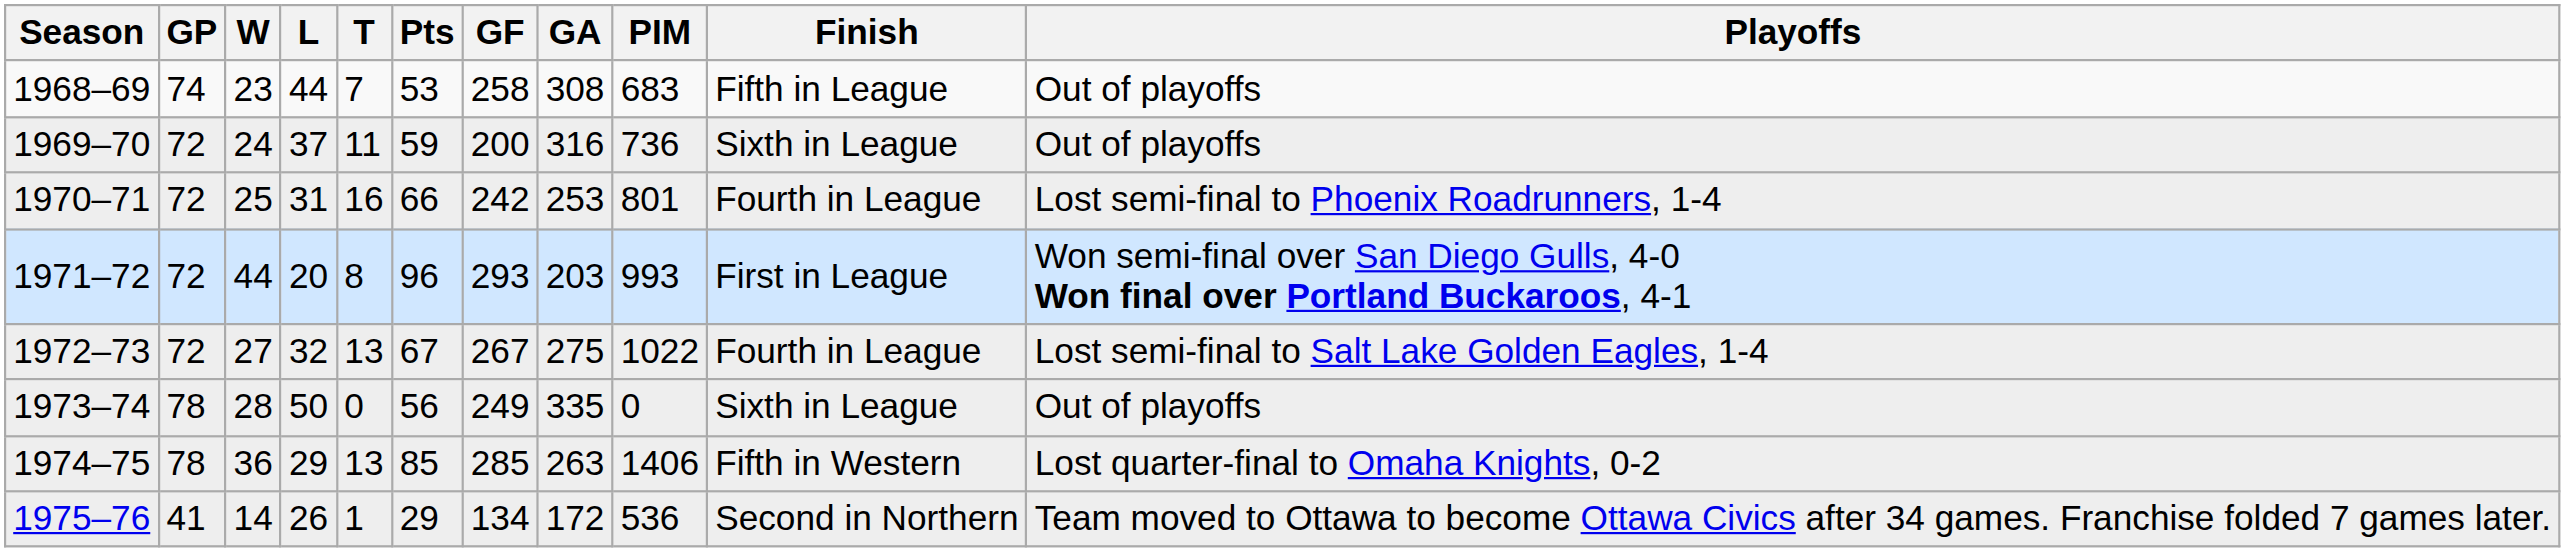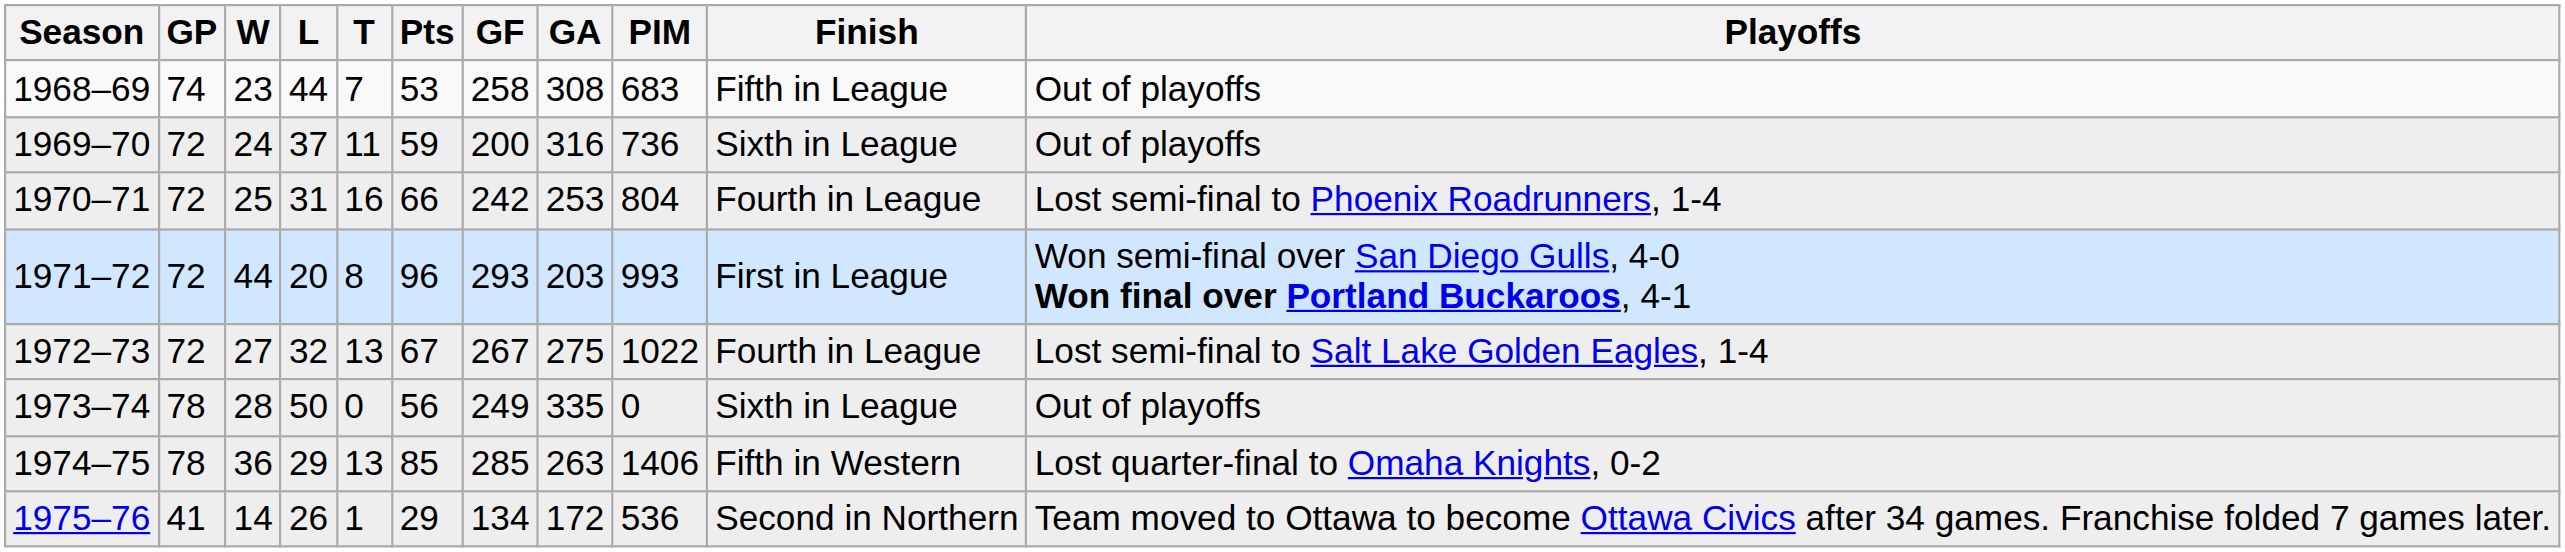1970–71 | PIM: 801 -> 804
